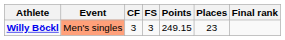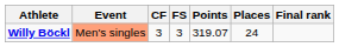Willy Böckl | Points: 249.15 -> 319.07
Willy Böckl | Places: 23 -> 24
